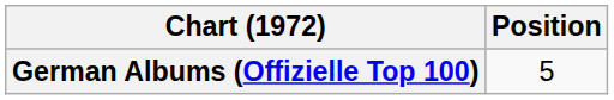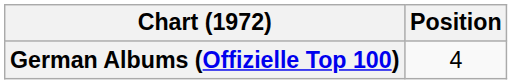German Albums (Offizielle Top 100) | Position: 5 -> 4
